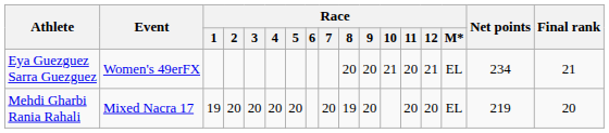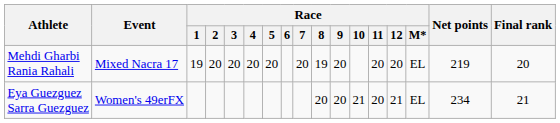rows swapped: Eya Guezguez Sarra Guezguez <-> Mehdi Gharbi Rania Rahali
